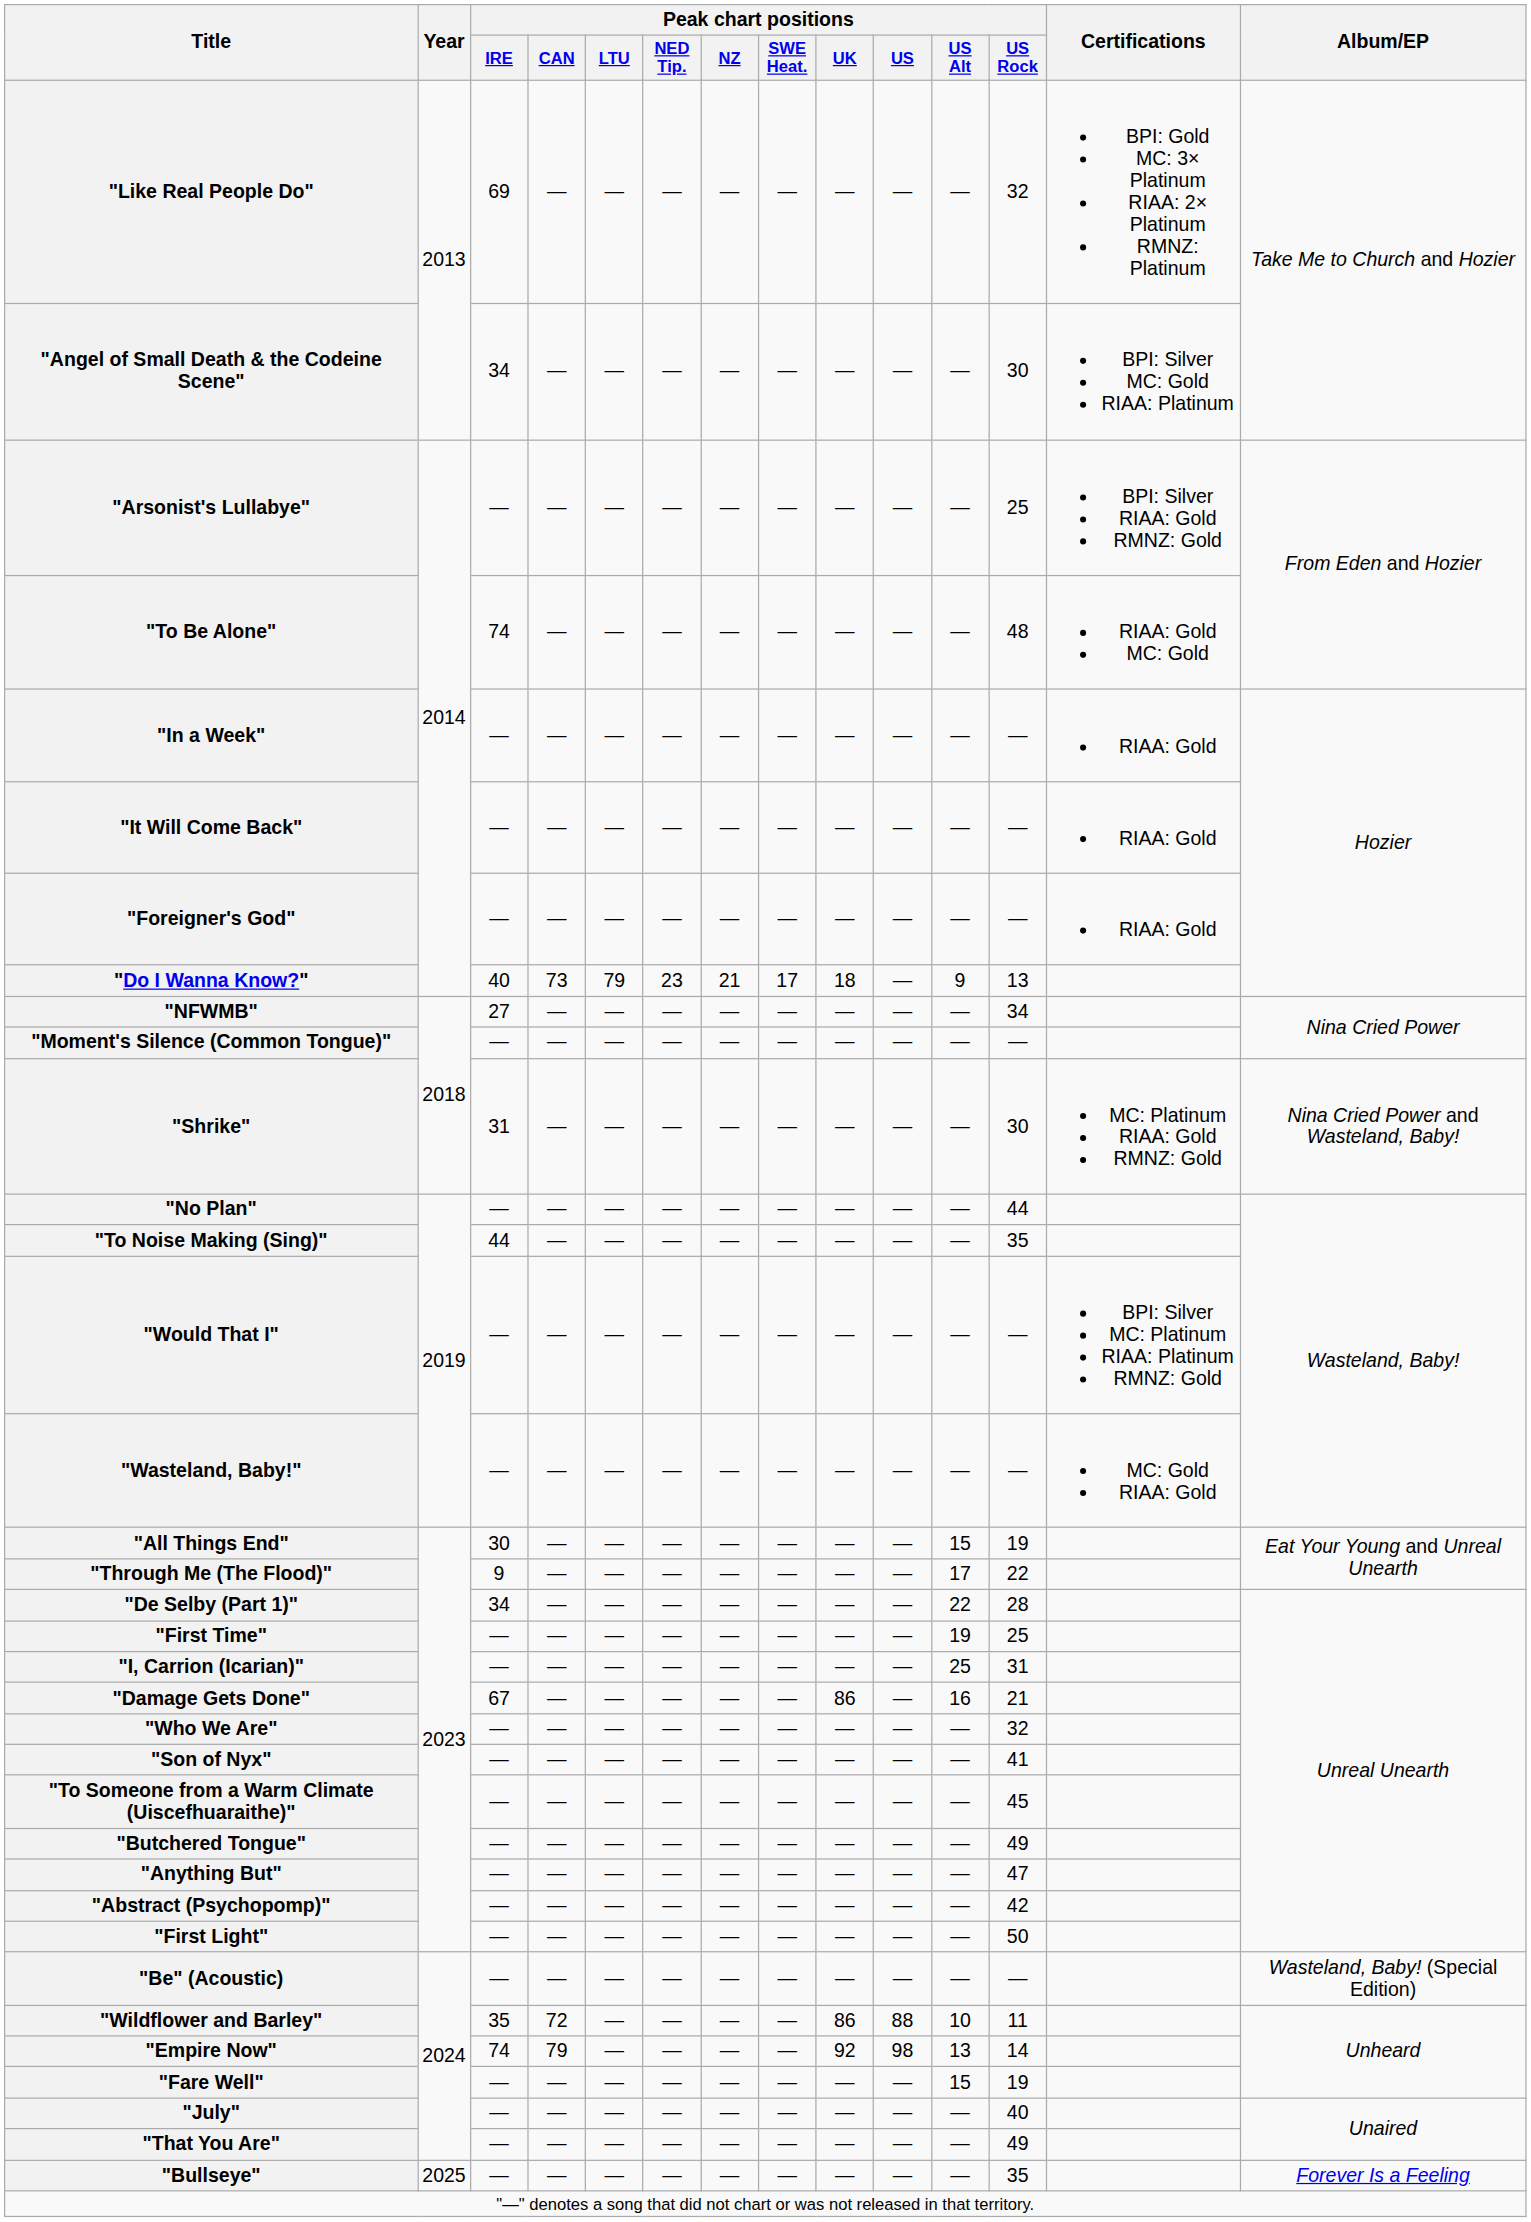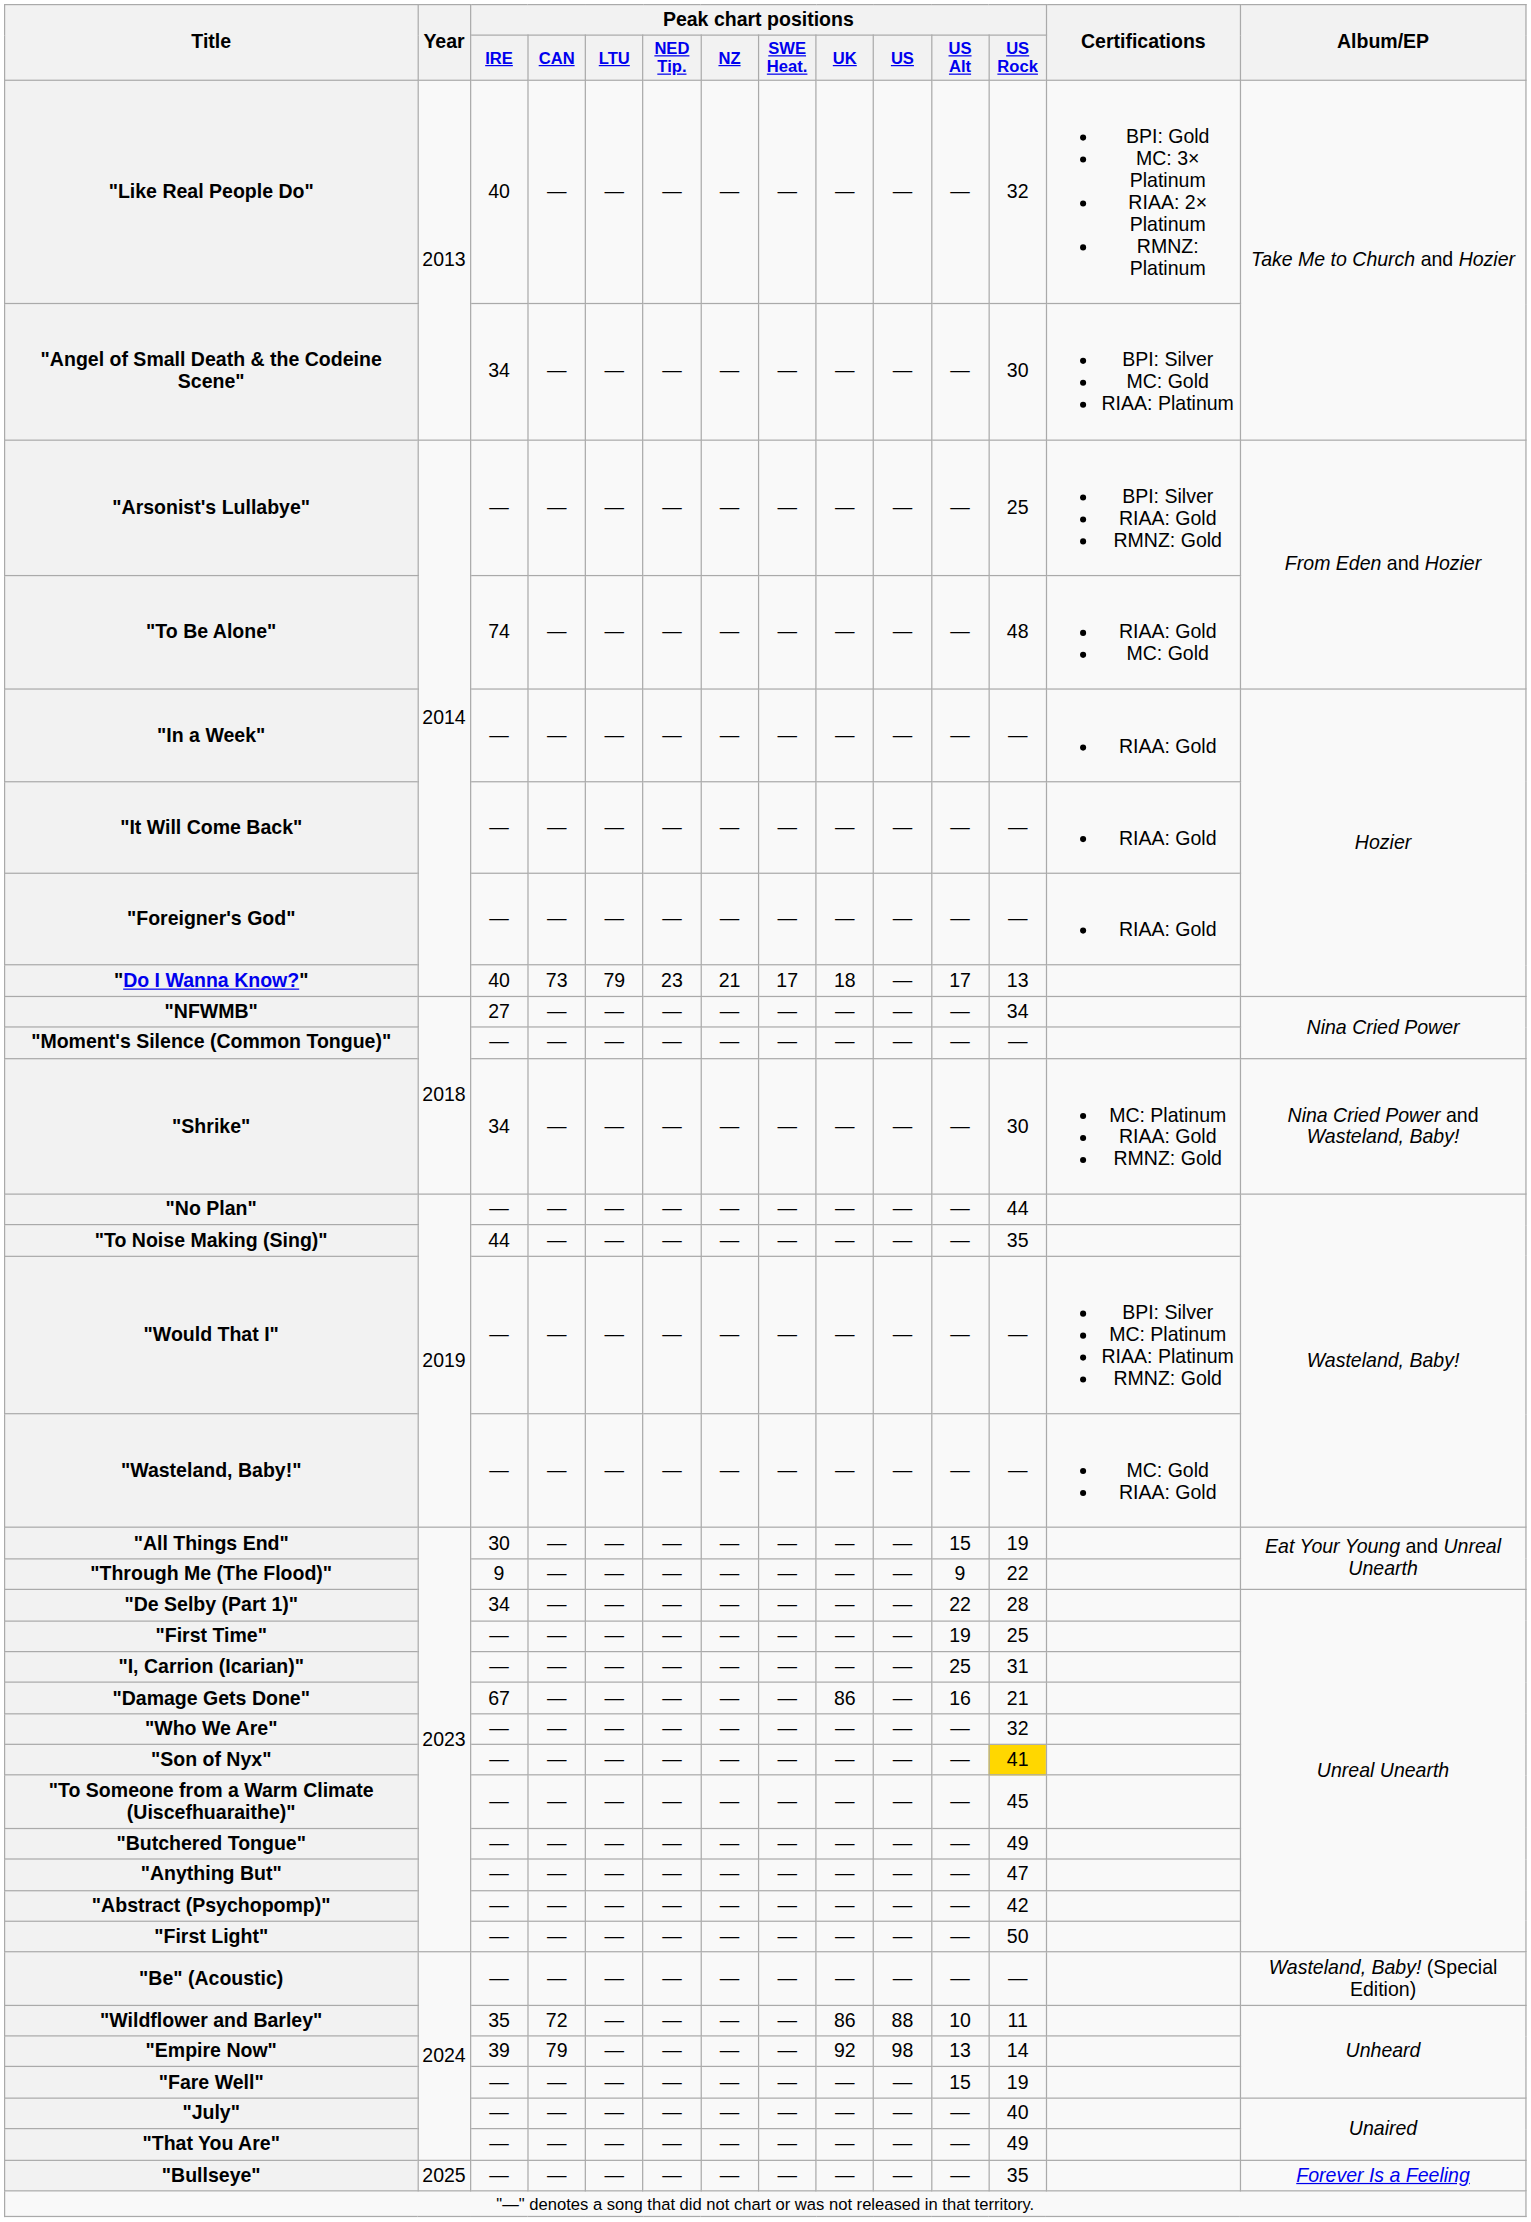"Like Real People Do" | Peak chart positions / IRE: 69 -> 40
"Do I Wanna Know?" | Peak chart positions / US Alt: 9 -> 17
"Shrike" | Peak chart positions / IRE: 31 -> 34
"Through Me (The Flood)" | Peak chart positions / US Alt: 17 -> 9
"Son of Nyx" | Peak chart positions / US Rock: no background -> gold background
"Empire Now" | Peak chart positions / IRE: 74 -> 39
